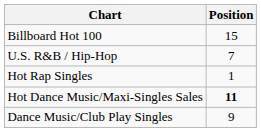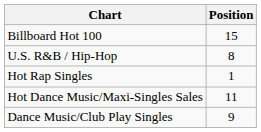U.S. R&B / Hip-Hop | Position: 7 -> 8
Hot Dance Music/Maxi-Singles Sales | Position: bold -> normal
